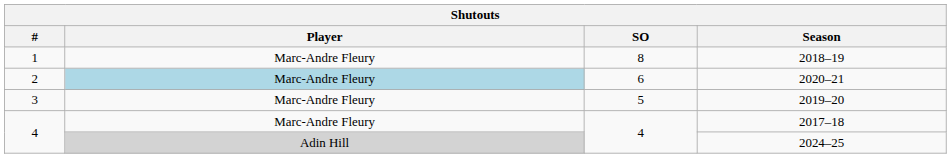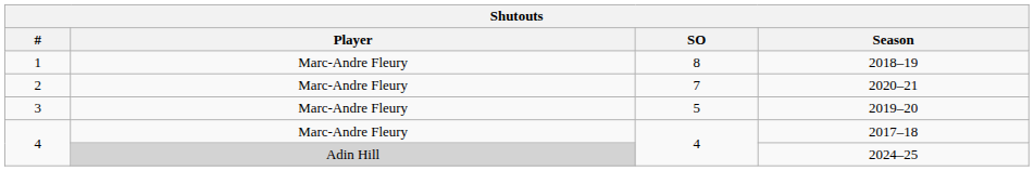2020–21 | Player: lightblue background -> no background
2020–21 | SO: 6 -> 7
